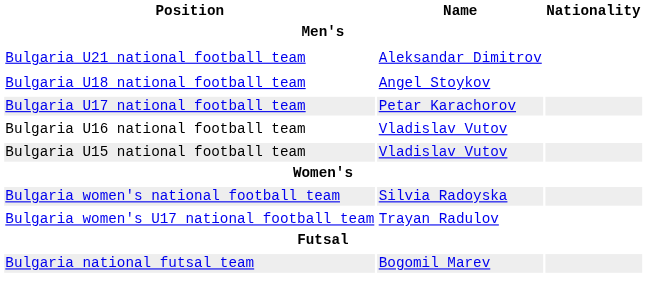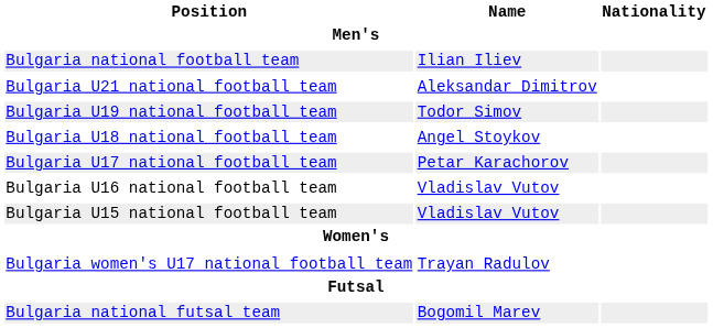+ row: Bulgaria national football team | Ilian Iliev
+ row: Bulgaria U19 national football team | Todor Simov
- row: Bulgaria women's national football team | Silvia Radoyska
